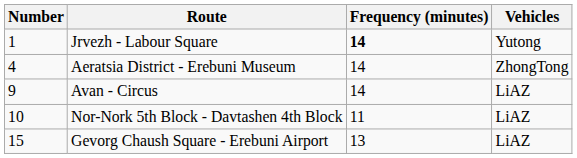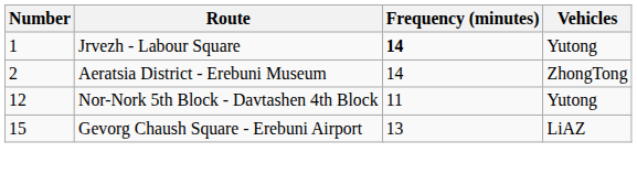Aeratsia District - Erebuni Museum | Number: 4 -> 2
- row: 9 | Avan - Circus | 14 | LiAZ
Nor-Nork 5th Block - Davtashen 4th Block | Number: 10 -> 12
Nor-Nork 5th Block - Davtashen 4th Block | Vehicles: LiAZ -> Yutong
